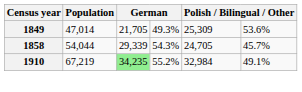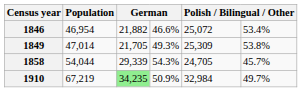+ row: 1846 | 46,954 | 21,882 | 46.6% | 25,072 | 53.4%
1849 | column 6: 53.6% -> 53.8%
1910 | column 4: 55.2% -> 50.9%
1910 | column 6: 49.1% -> 49.7%
